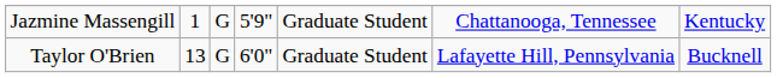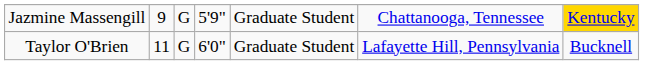Jazmine Massengill | column 2: 1 -> 9
Jazmine Massengill | column 7: no background -> gold background
Taylor O'Brien | column 2: 13 -> 11
